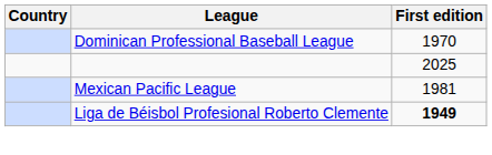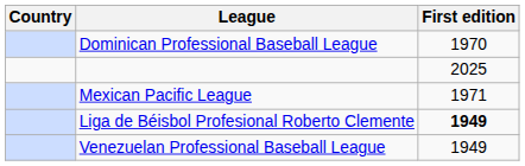Mexican Pacific League | First edition: 1981 -> 1971
+ row: Venezuelan Professional Baseball League | 1949
